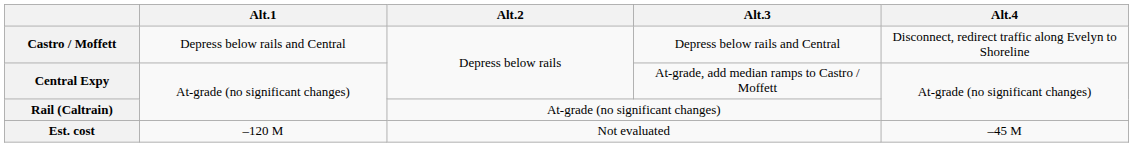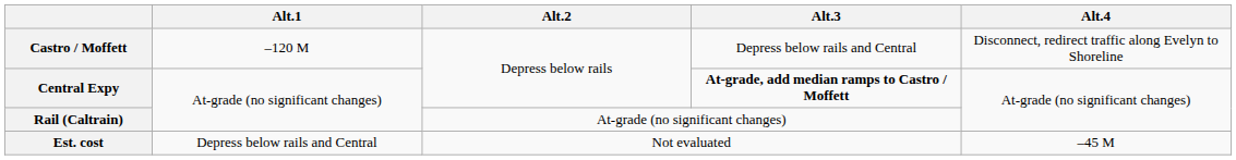Castro / Moffett | Alt.1: Depress below rails and Central -> –120 M
Central Expy | Alt.3: normal -> bold
Est. cost | Alt.1: –120 M -> Depress below rails and Central
